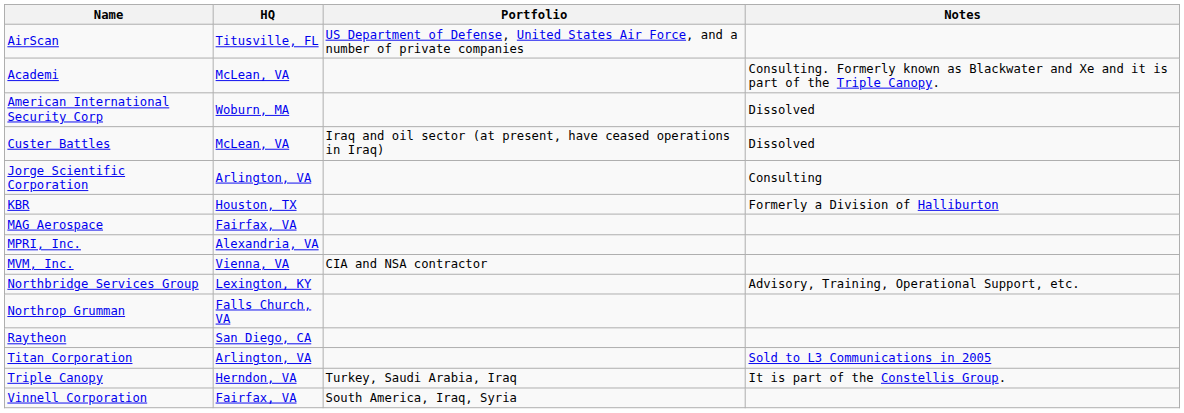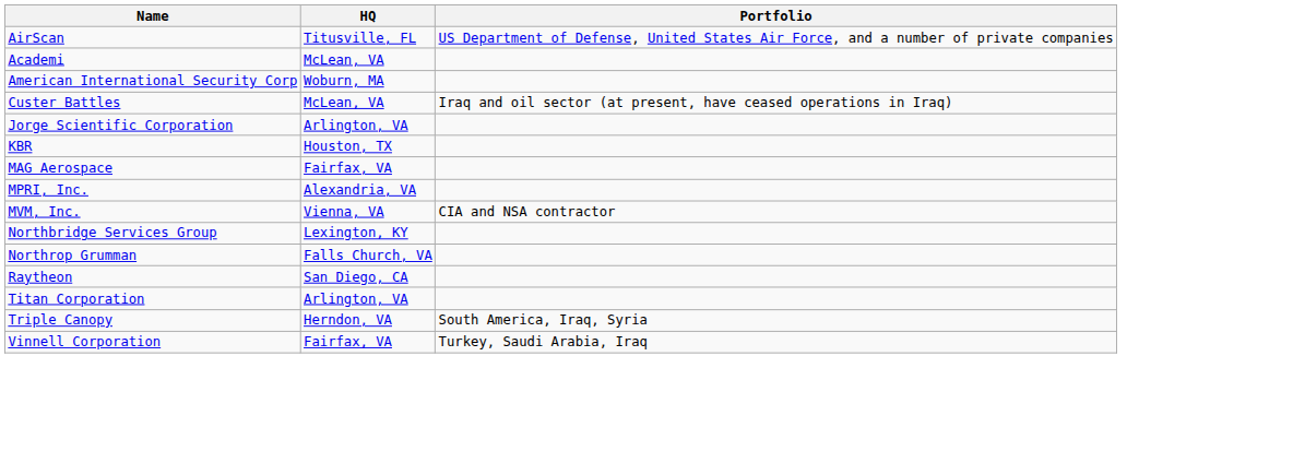- column: Notes | Consulting. Formerly known as Blackwater and Xe and it is part of the Triple Canopy. | Dissolved | Dissolved | Consulting | Formerly a Division of Halliburton | Advisory, Training, Operational Support, etc. | Sold to L3 Communications in 2005 | It is part of the Constellis Group.
Triple Canopy | Portfolio: Turkey, Saudi Arabia, Iraq -> South America, Iraq, Syria
Vinnell Corporation | Portfolio: South America, Iraq, Syria -> Turkey, Saudi Arabia, Iraq
